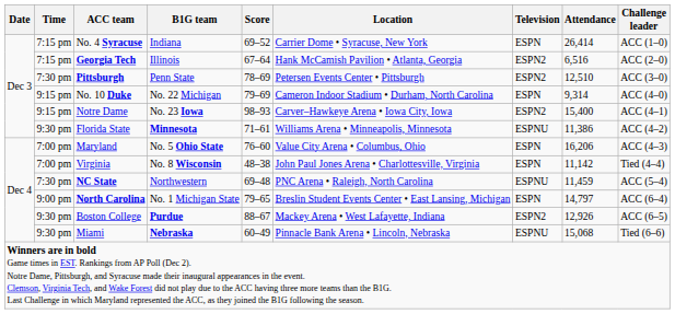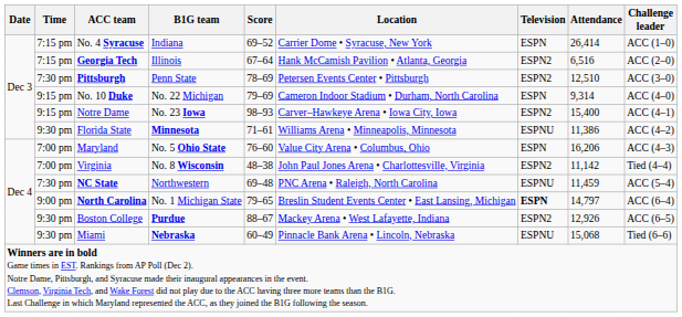Virginia | Television: ESPN -> ESPN2
North Carolina | Television: normal -> bold
